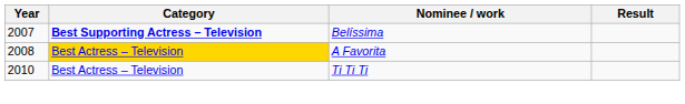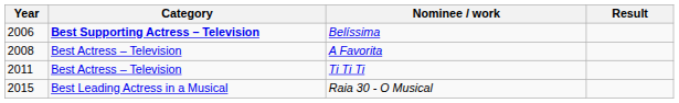Belíssima | Year: 2007 -> 2006
A Favorita | Category: gold background -> no background
Ti Ti Ti | Year: 2010 -> 2011
+ row: 2015 | Best Leading Actress in a Musical | Raia 30 - O Musical
